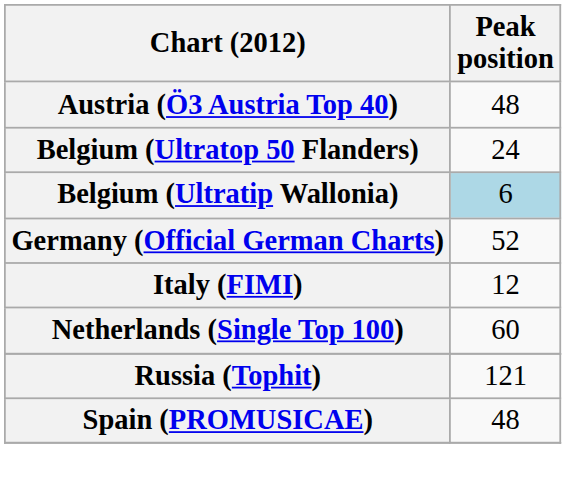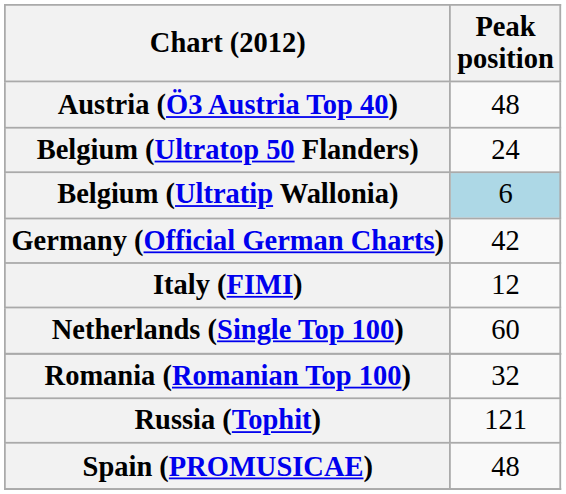Germany (Official German Charts) | Peak position: 52 -> 42
+ row: Romania (Romanian Top 100) | 32
